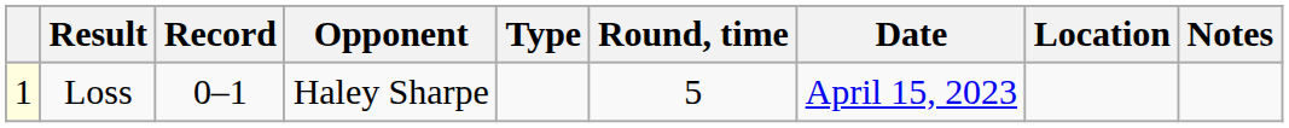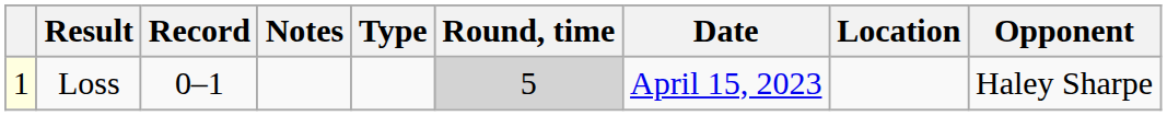columns swapped: Opponent <-> Notes
Loss | Round, time: no background -> lightgrey background
